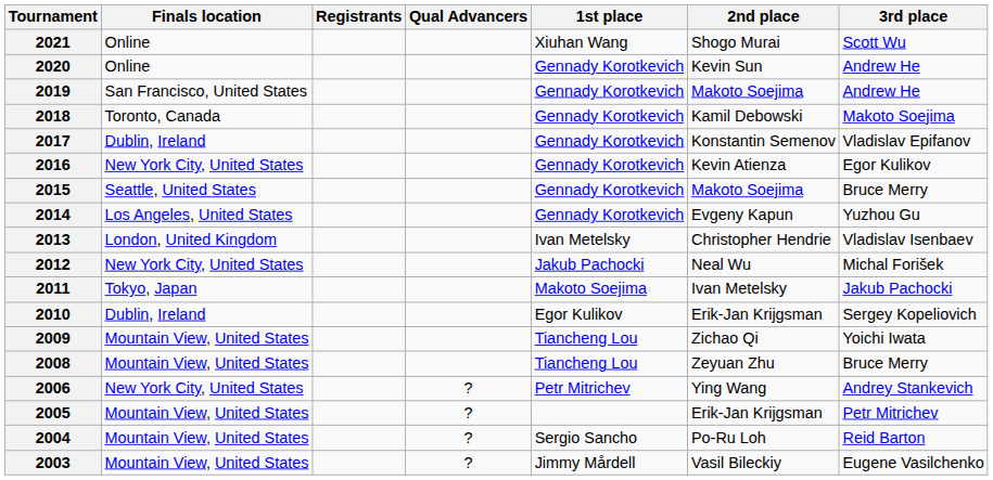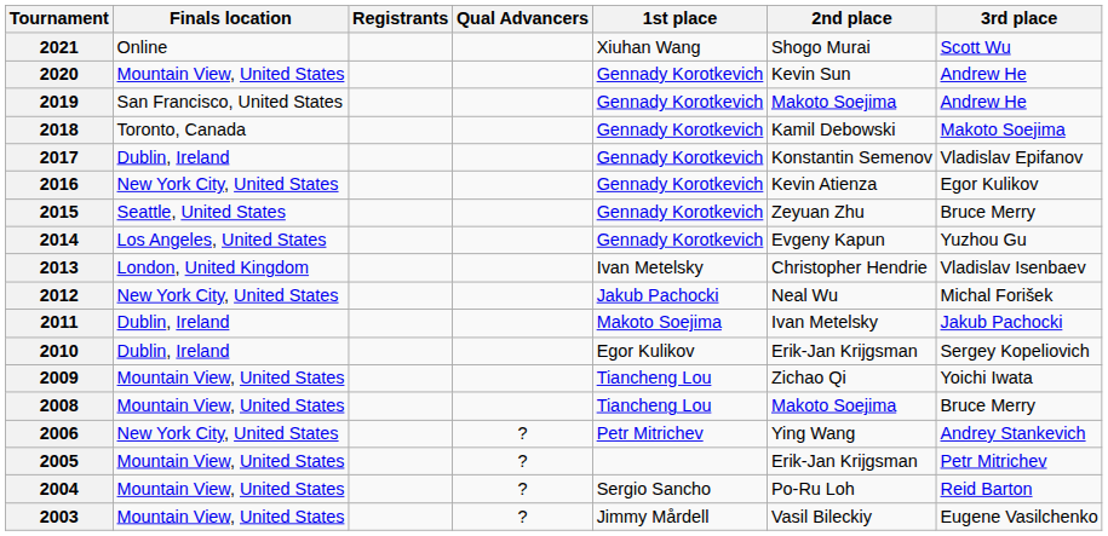2020 | Finals location: Online -> Mountain View, United States
2015 | 2nd place: Makoto Soejima -> Zeyuan Zhu
2011 | Finals location: Tokyo, Japan -> Dublin, Ireland
2008 | 2nd place: Zeyuan Zhu -> Makoto Soejima
